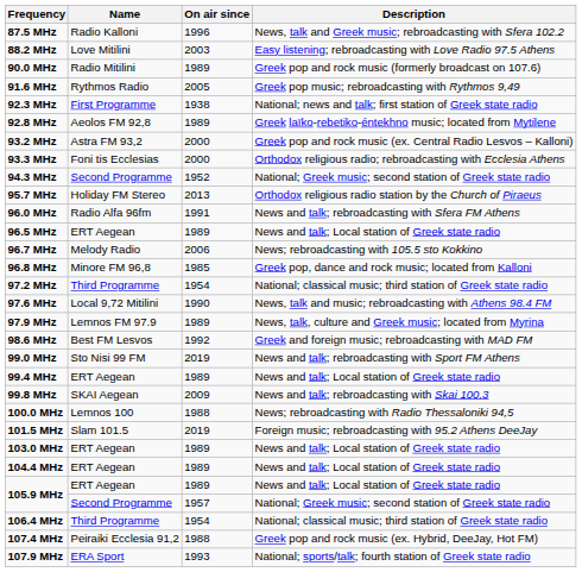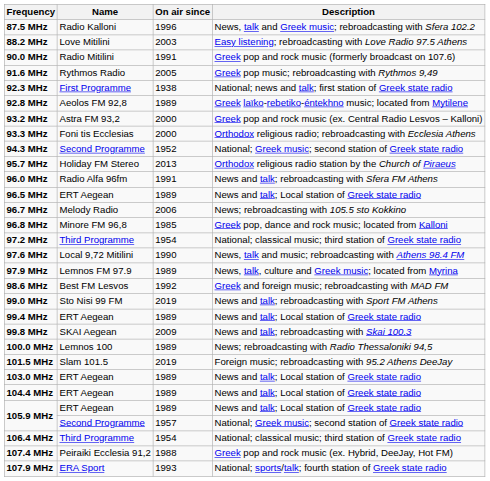90.0 MHz | On air since: 1989 -> 1991
100.0 MHz | On air since: 1988 -> 1989
